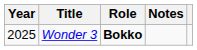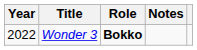Wonder 3 | Year: 2025 -> 2022
